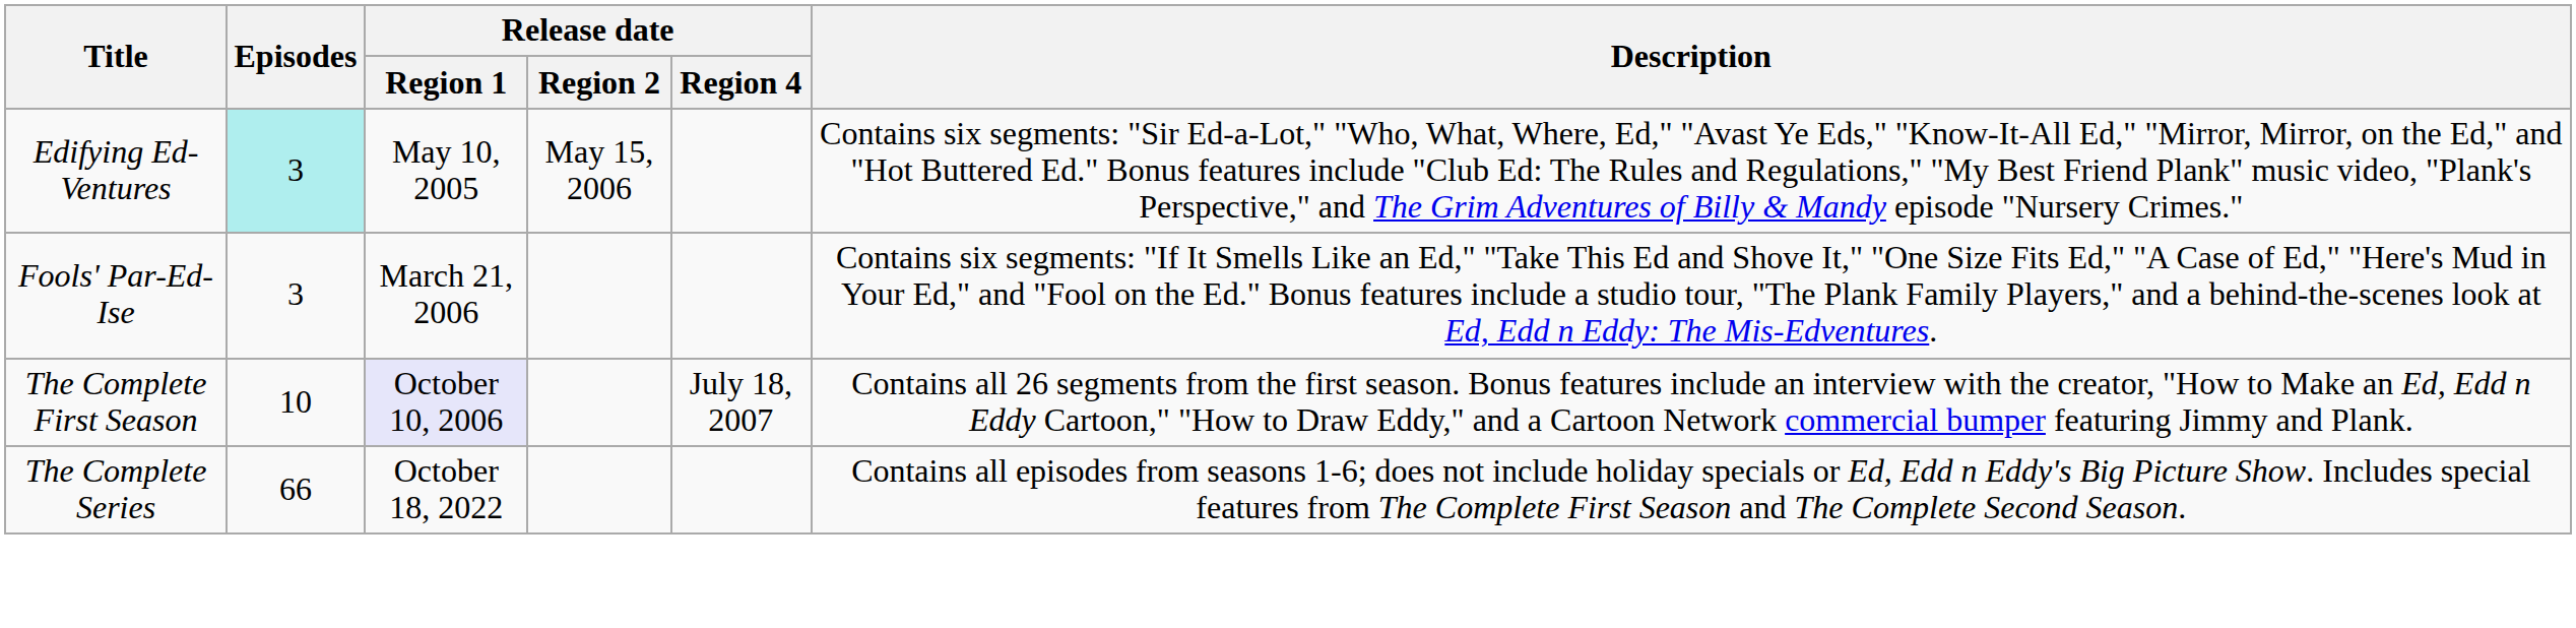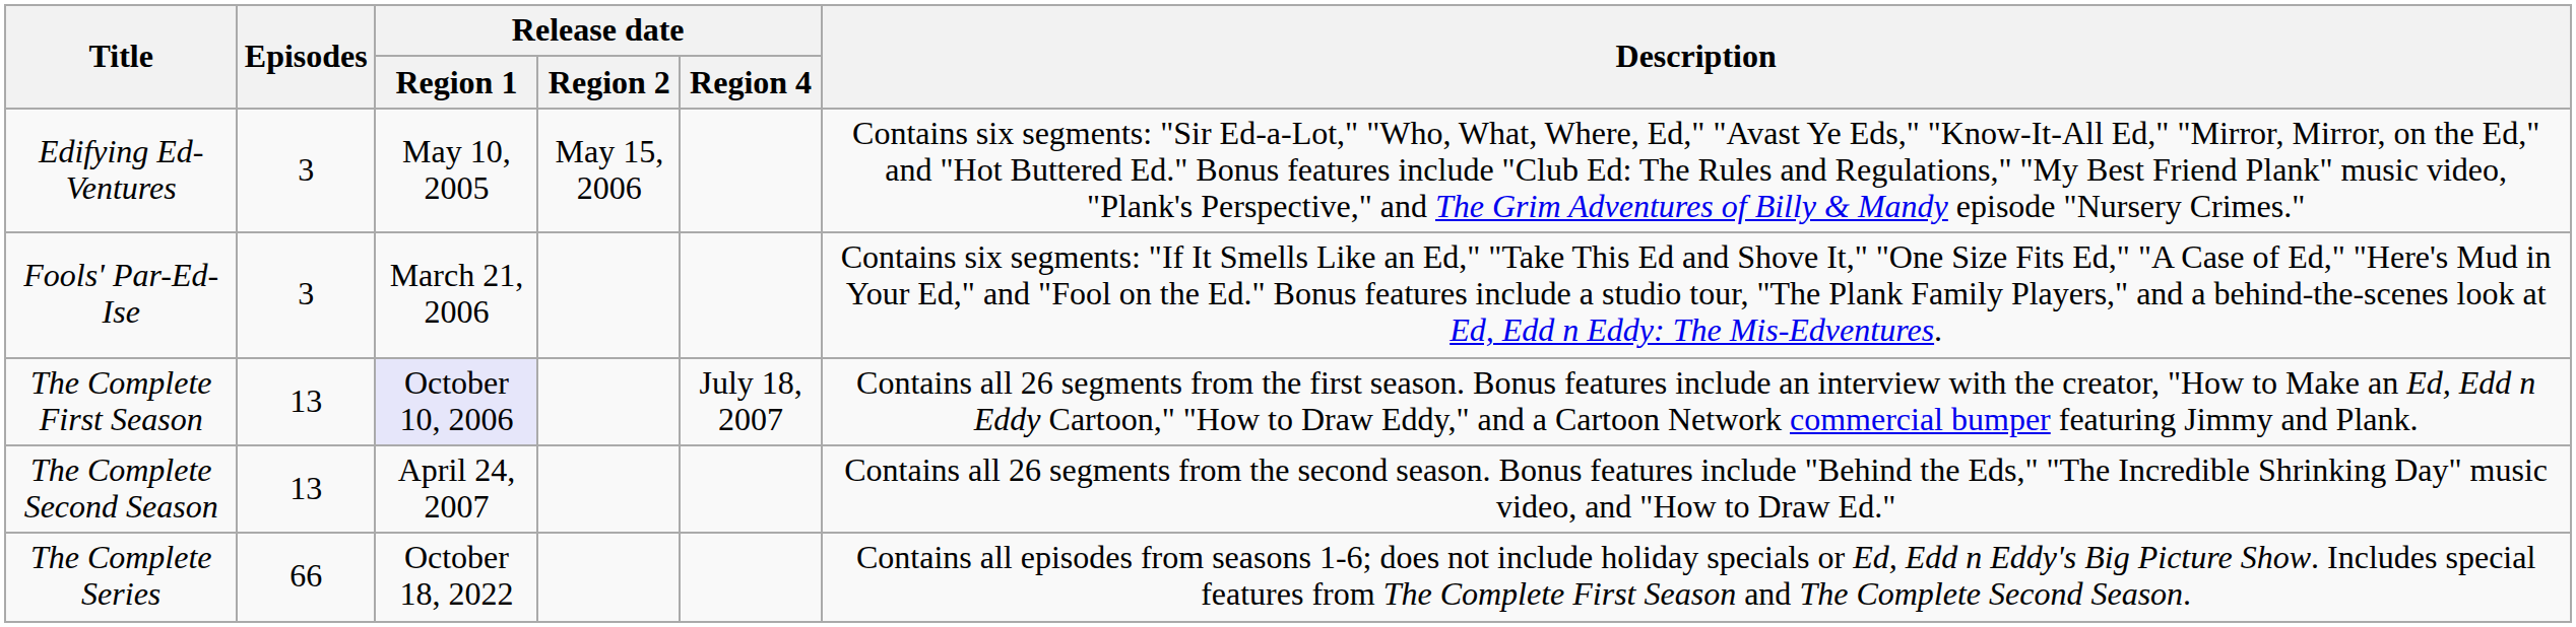Edifying Ed-Ventures | Episodes: paleturquoise background -> no background
The Complete First Season | Episodes: 10 -> 13
+ row: The Complete Second Season | 13 | April 24, 2007 | Contains all 26 segments from the second season. Bonus features include "Behind the Eds," "The Incredible Shrinking Day" music video, and "How to Draw Ed."
